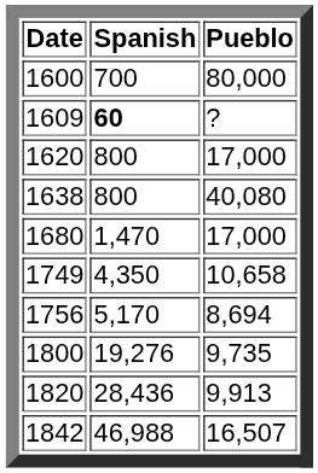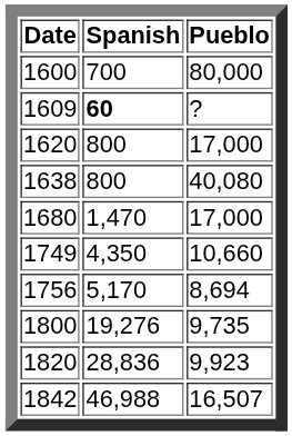1749 | Pueblo: 10,658 -> 10,660
1820 | Spanish: 28,436 -> 28,836
1820 | Pueblo: 9,913 -> 9,923
